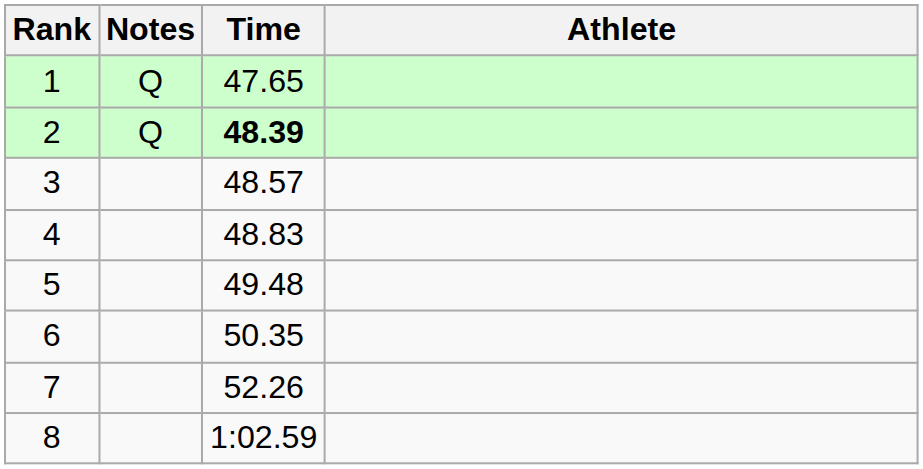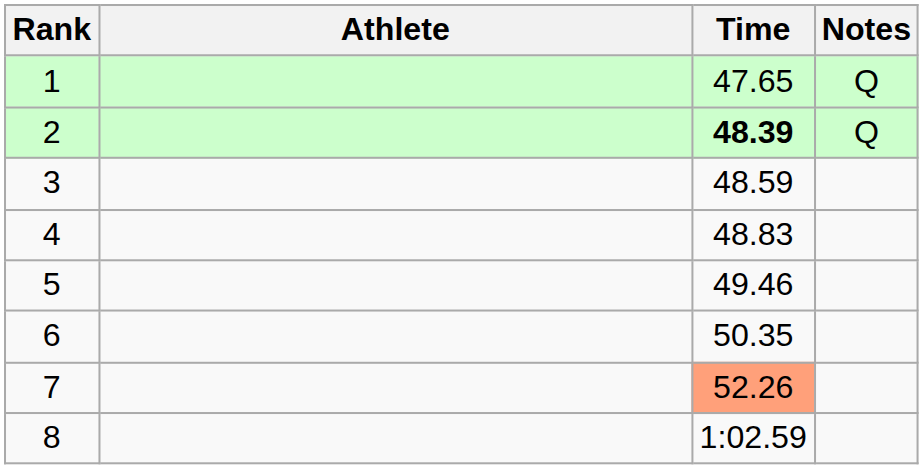columns swapped: Athlete <-> Notes
3 | Time: 48.57 -> 48.59
5 | Time: 49.48 -> 49.46
7 | Time: no background -> lightsalmon background
